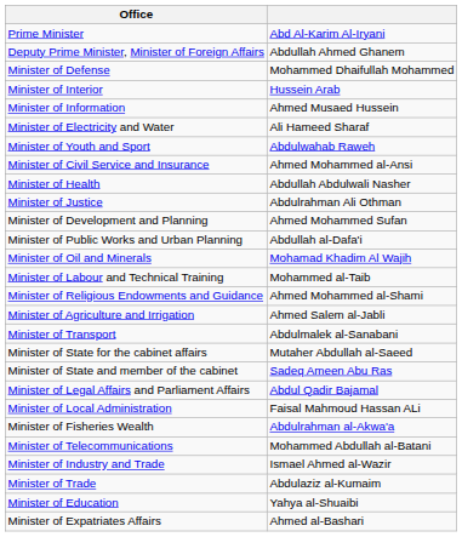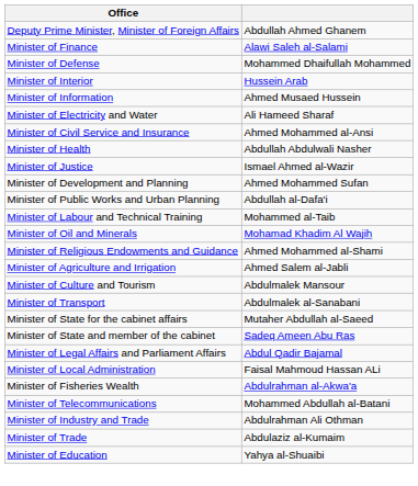- row: Prime Minister | Abd Al-Karim Al-Iryani
+ row: Minister of Finance | Alawi Saleh al-Salami
- row: Minister of Youth and Sport | Abdulwahab Raweh
Minister of Justice | column 2: Abdulrahman Ali Othman -> Ismael Ahmed al-Wazir
rows swapped: Minister of Labour and Technical Training <-> Minister of Oil and Minerals
+ row: Minister of Culture and Tourism | Abdulmalek Mansour
Minister of Industry and Trade | column 2: Ismael Ahmed al-Wazir -> Abdulrahman Ali Othman
- row: Minister of Expatriates Affairs | Ahmed al-Bashari
